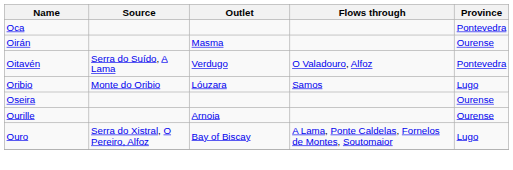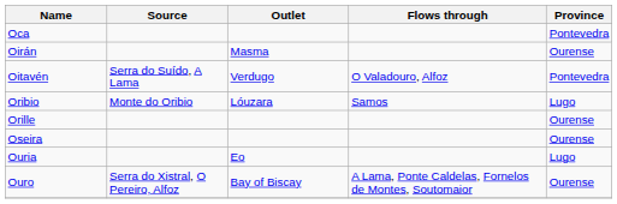+ row: Orille | Ourense
+ row: Ouria | Eo | Lugo
- row: Ourille | Arnoia | Ourense
Ouro | Province: Lugo -> Ourense
